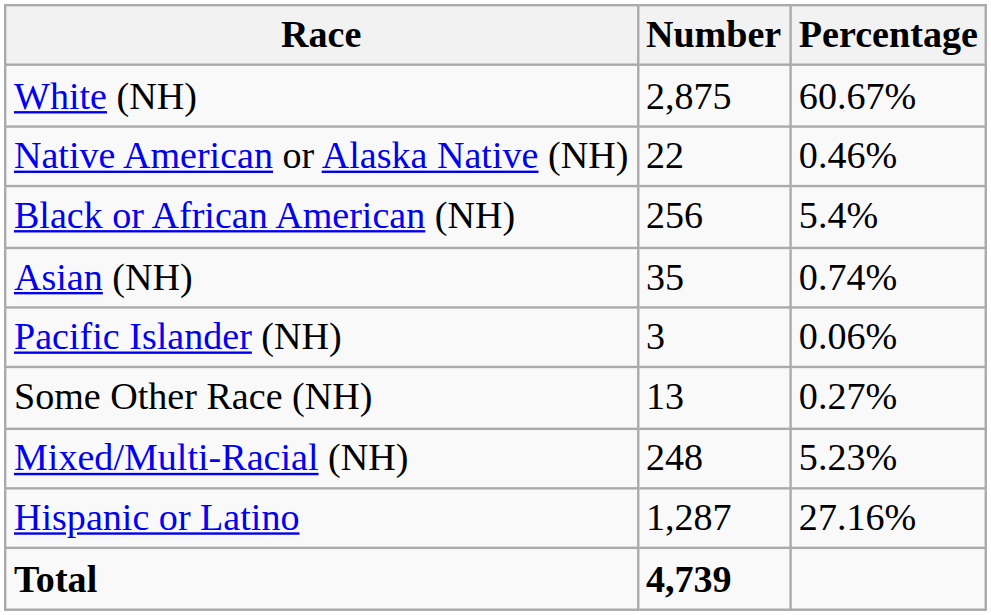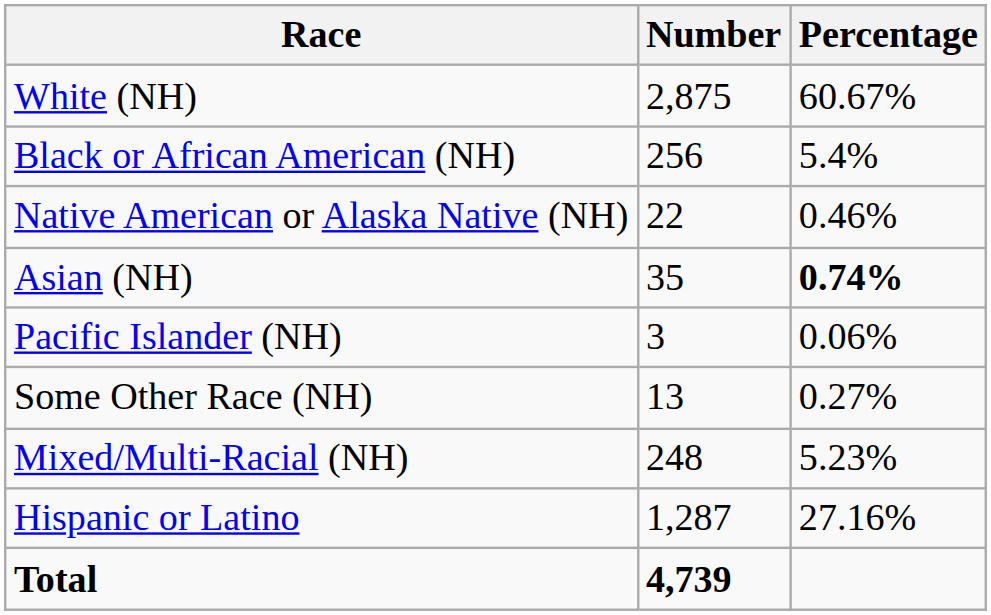rows swapped: Black or African American (NH) <-> Native American or Alaska Native (NH)
Asian (NH) | Percentage: normal -> bold
